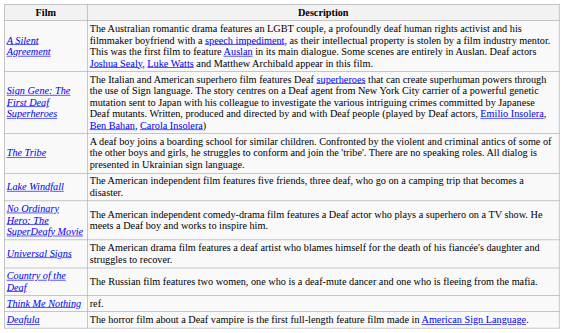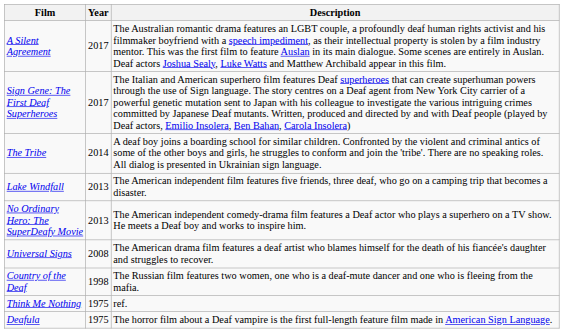+ column: Year | 2017 | 2017 | 2014 | 2013 | 2013 | 2008 | 1998 | 1975 | 1975
